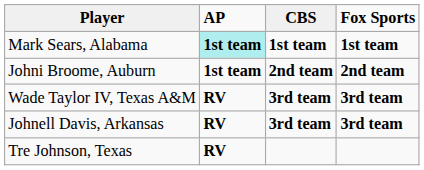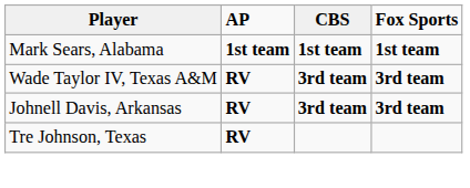Mark Sears, Alabama | AP: paleturquoise background -> no background
- row: Johni Broome, Auburn | 1st team | 2nd team | 2nd team
